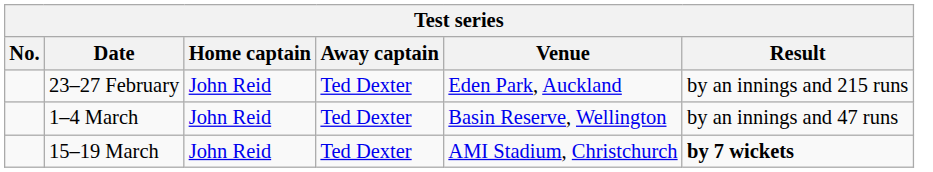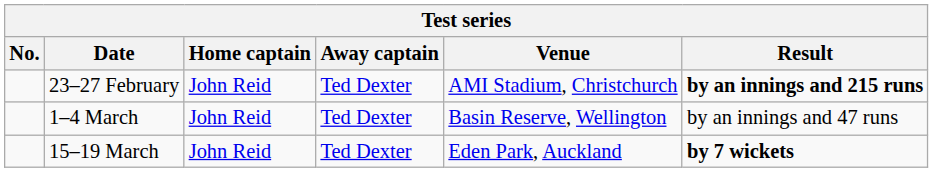23–27 February | Venue: Eden Park, Auckland -> AMI Stadium, Christchurch
23–27 February | Result: normal -> bold
15–19 March | Venue: AMI Stadium, Christchurch -> Eden Park, Auckland
